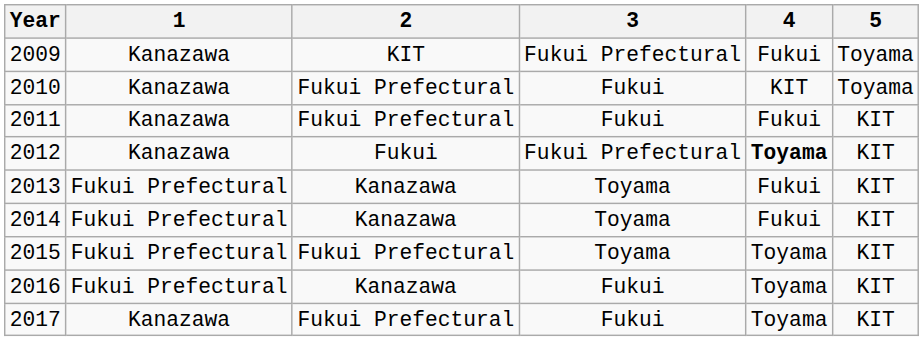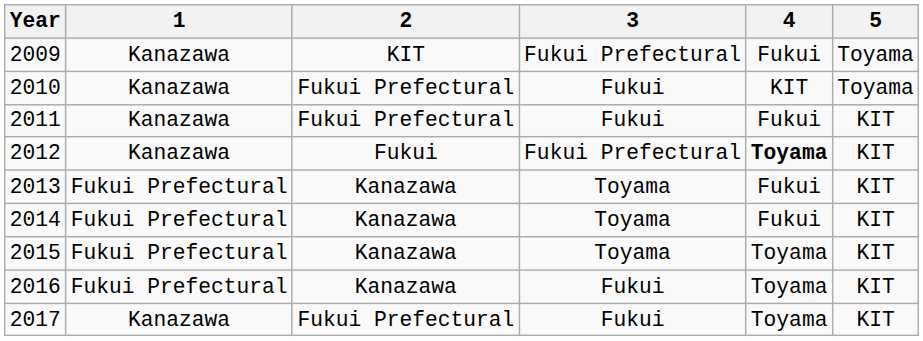2015 | 2: Fukui Prefectural -> Kanazawa
